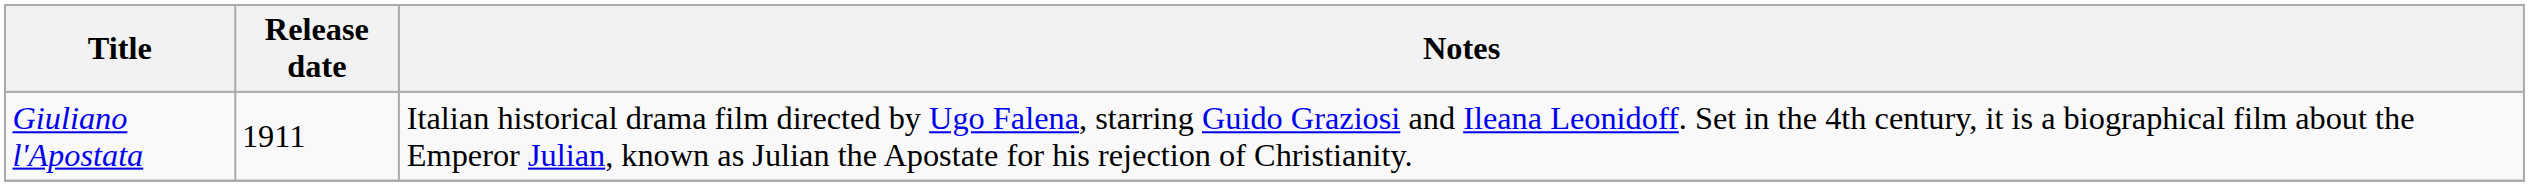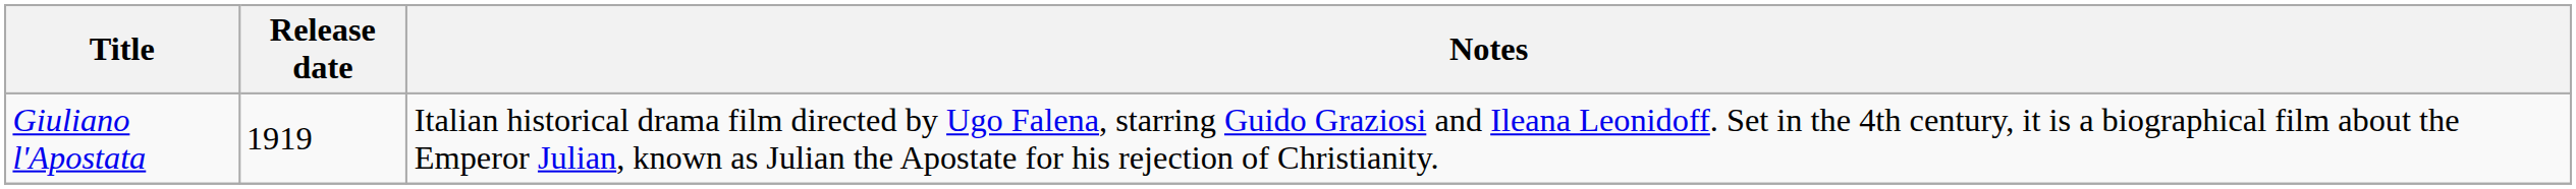Giuliano l'Apostata | Release date: 1911 -> 1919
